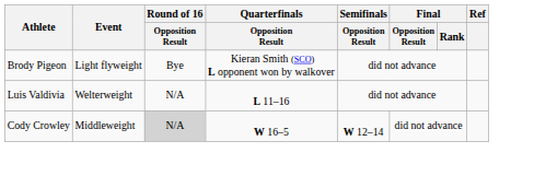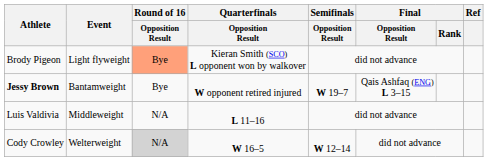Brody Pigeon | Round of 16 / Opposition Result: no background -> lightsalmon background
+ row: Jessy Brown | Bantamweight | Bye | W opponent retired injured | W 19–7 | Qais Ashfaq (ENG) L 3–15
Luis Valdivia | Event: Welterweight -> Middleweight
Cody Crowley | Event: Middleweight -> Welterweight
